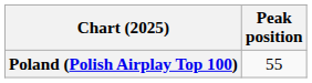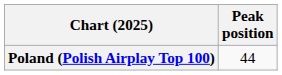Poland (Polish Airplay Top 100) | Peak position: 55 -> 44
